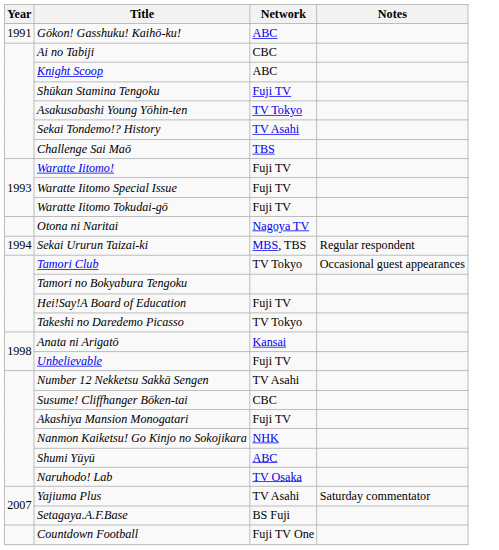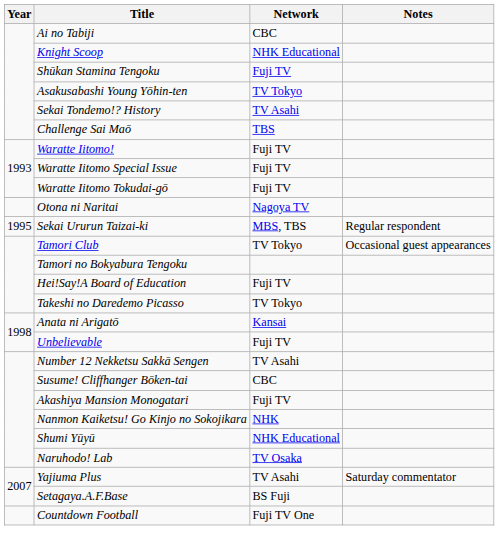- row: 1991 | Gōkon! Gasshuku! Kaihō-ku! | ABC
Knight Scoop | Network: ABC -> NHK Educational
Sekai Ururun Taizai-ki | Year: 1994 -> 1995
Shumi Yūyū | Network: ABC -> NHK Educational
